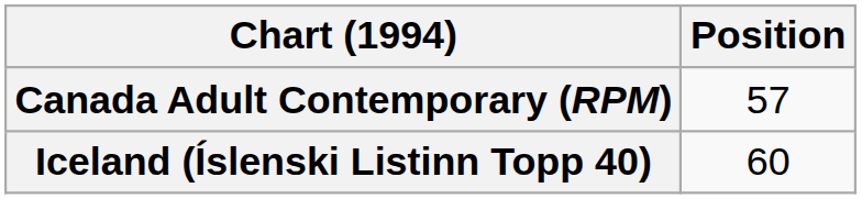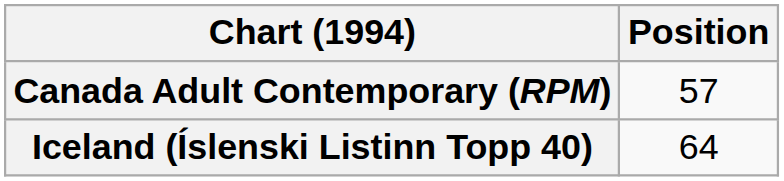Iceland (Íslenski Listinn Topp 40) | Position: 60 -> 64
